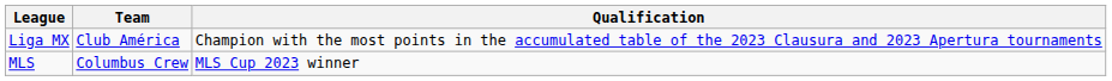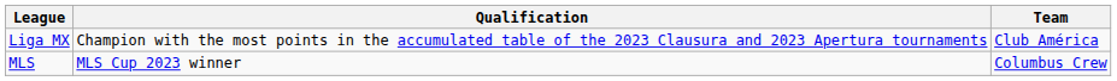columns swapped: Team <-> Qualification
